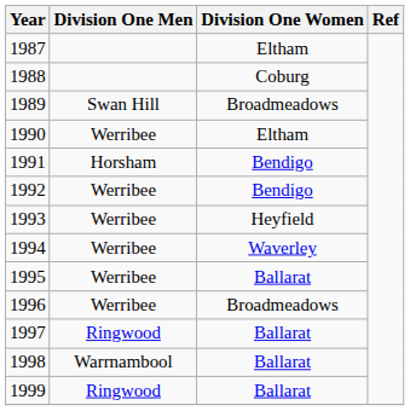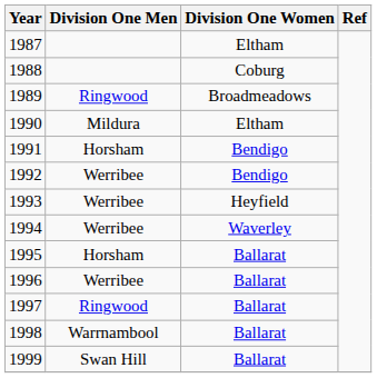1989 | Division One Men: Swan Hill -> Ringwood
1990 | Division One Men: Werribee -> Mildura
1995 | Division One Men: Werribee -> Horsham
1996 | Division One Women: Broadmeadows -> Ballarat
1999 | Division One Men: Ringwood -> Swan Hill
